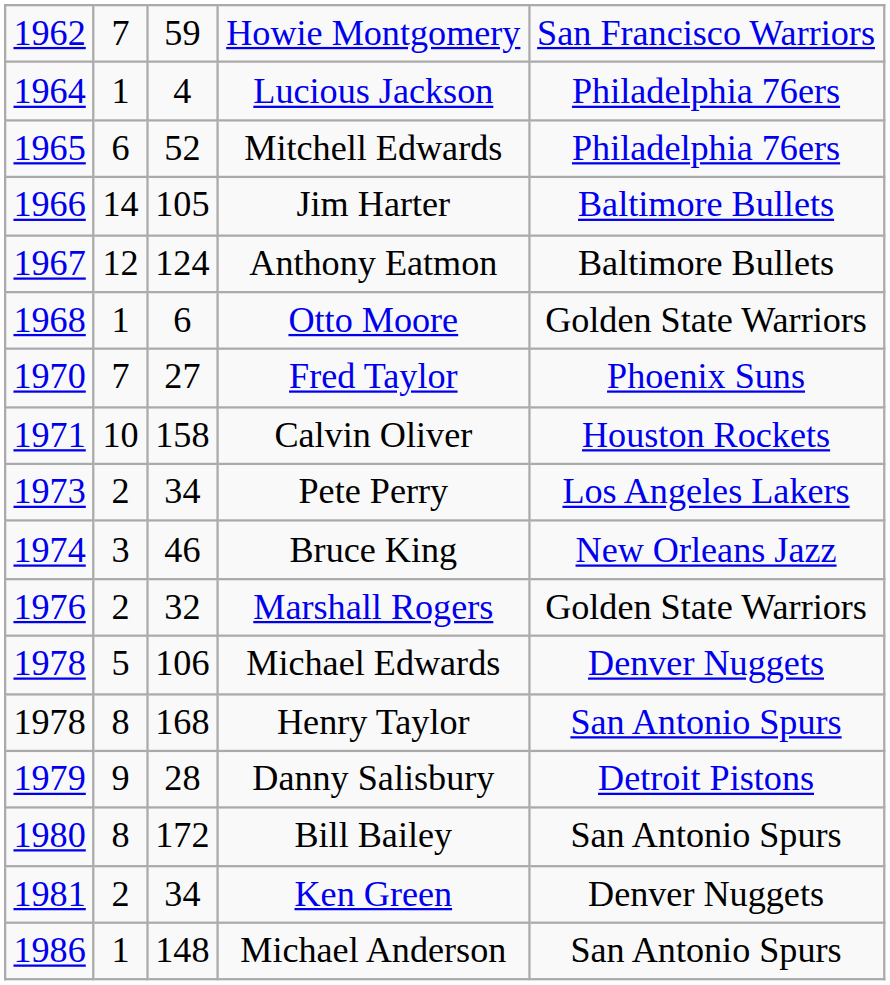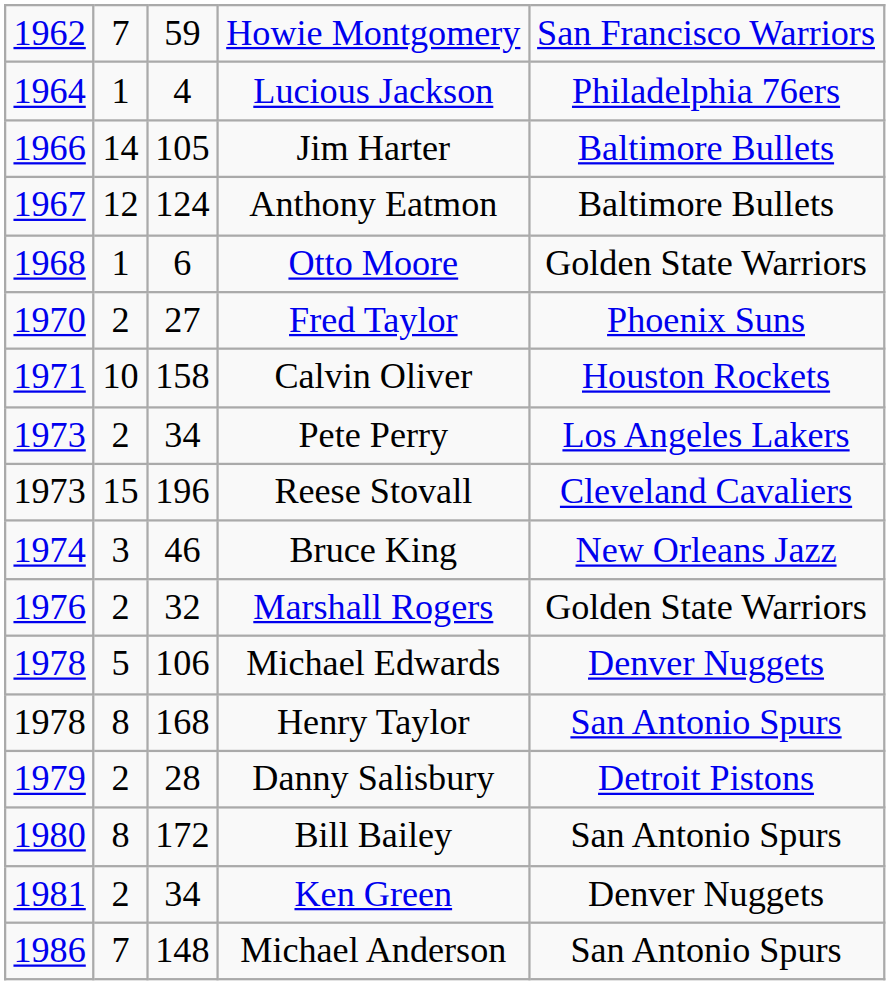- row: 1965 | 6 | 52 | Mitchell Edwards | Philadelphia 76ers
Fred Taylor | column 2: 7 -> 2
+ row: 1973 | 15 | 196 | Reese Stovall | Cleveland Cavaliers
Danny Salisbury | column 2: 9 -> 2
Michael Anderson | column 2: 1 -> 7
